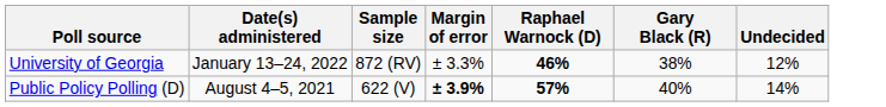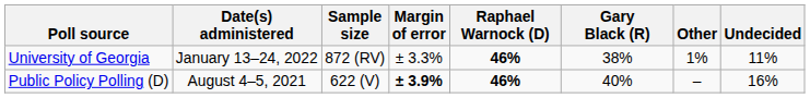+ column: Other | 1% | –
University of Georgia | Undecided: 12% -> 11%
Public Policy Polling (D) | Raphael Warnock (D): 57% -> 46%
Public Policy Polling (D) | Undecided: 14% -> 16%
